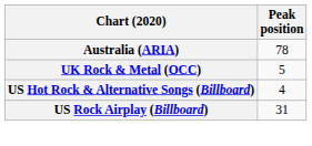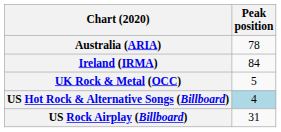+ row: Ireland (IRMA) | 84
US Hot Rock & Alternative Songs (Billboard) | Peak position: no background -> lightblue background
